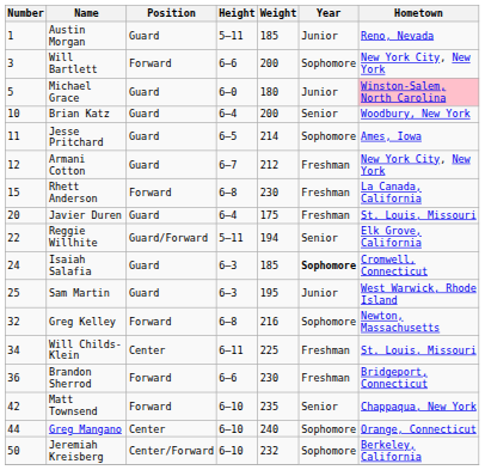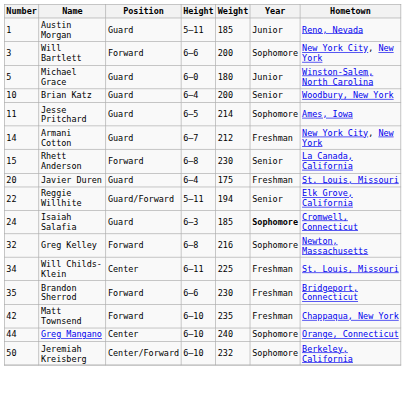Michael Grace | Hometown: pink background -> no background
Armani Cotton | Number: 12 -> 14
Rhett Anderson | Year: Freshman -> Senior
- row: 25 | Sam Martin | Guard | 6–3 | 195 | Junior | West Warwick, Rhode Island
Brandon Sherrod | Number: 36 -> 35
Matt Townsend | Year: Senior -> Freshman
